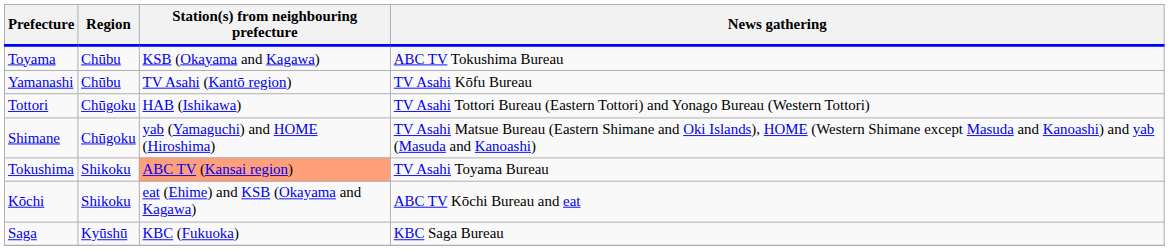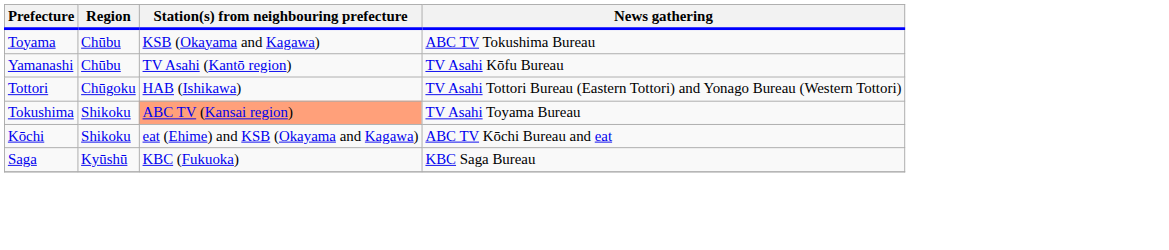- row: Shimane | Chūgoku | yab (Yamaguchi) and HOME (Hiroshima) | TV Asahi Matsue Bureau (Eastern Shimane and Oki Islands), HOME (Western Shimane except Masuda and Kanoashi) and yab (Masuda and Kanoashi)
